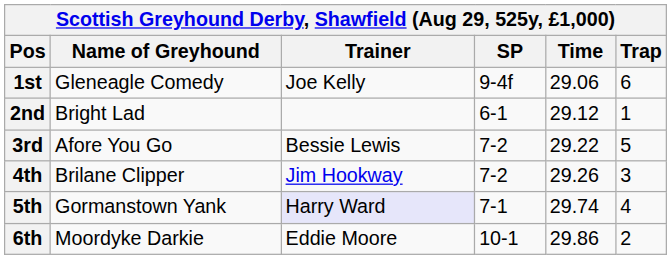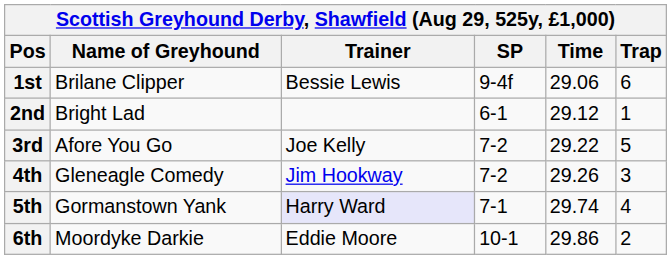1st | Name of Greyhound: Gleneagle Comedy -> Brilane Clipper
1st | Trainer: Joe Kelly -> Bessie Lewis
3rd | Trainer: Bessie Lewis -> Joe Kelly
4th | Name of Greyhound: Brilane Clipper -> Gleneagle Comedy
